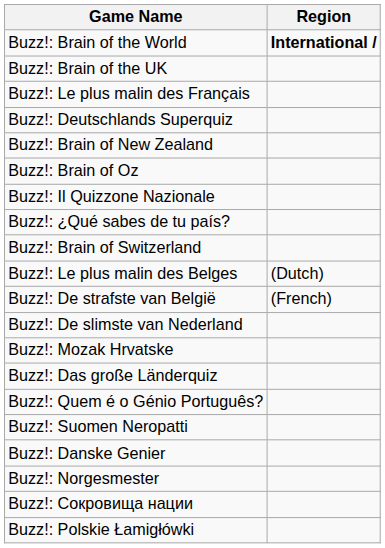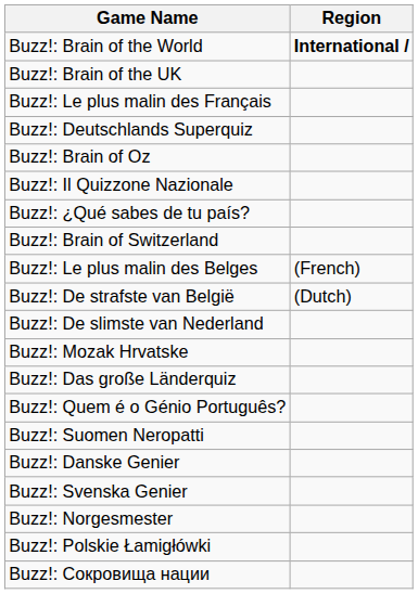- row: Buzz!: Brain of New Zealand
Buzz!: Le plus malin des Belges | Region: (Dutch) -> (French)
Buzz!: De strafste van België | Region: (French) -> (Dutch)
+ row: Buzz!: Svenska Genier
rows swapped: Buzz!: Сокровища нации <-> Buzz!: Polskie Łamigłówki
